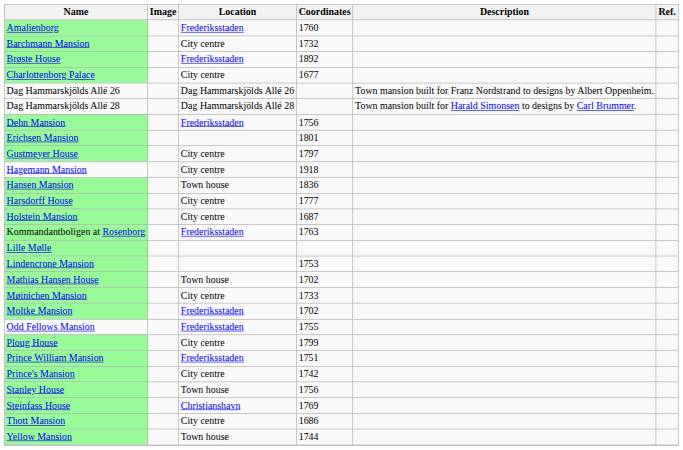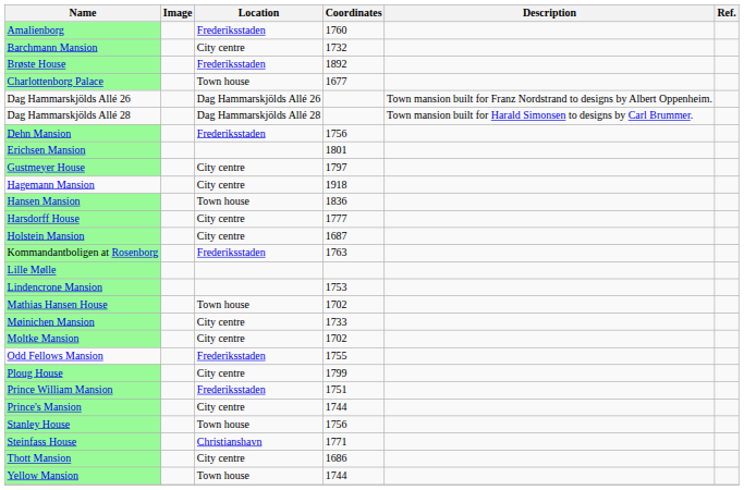Charlottenborg Palace | Location: City centre -> Town house
Moltke Mansion | Location: Frederiksstaden -> City centre
Prince's Mansion | Coordinates: 1742 -> 1744
Steinfass House | Coordinates: 1769 -> 1771
